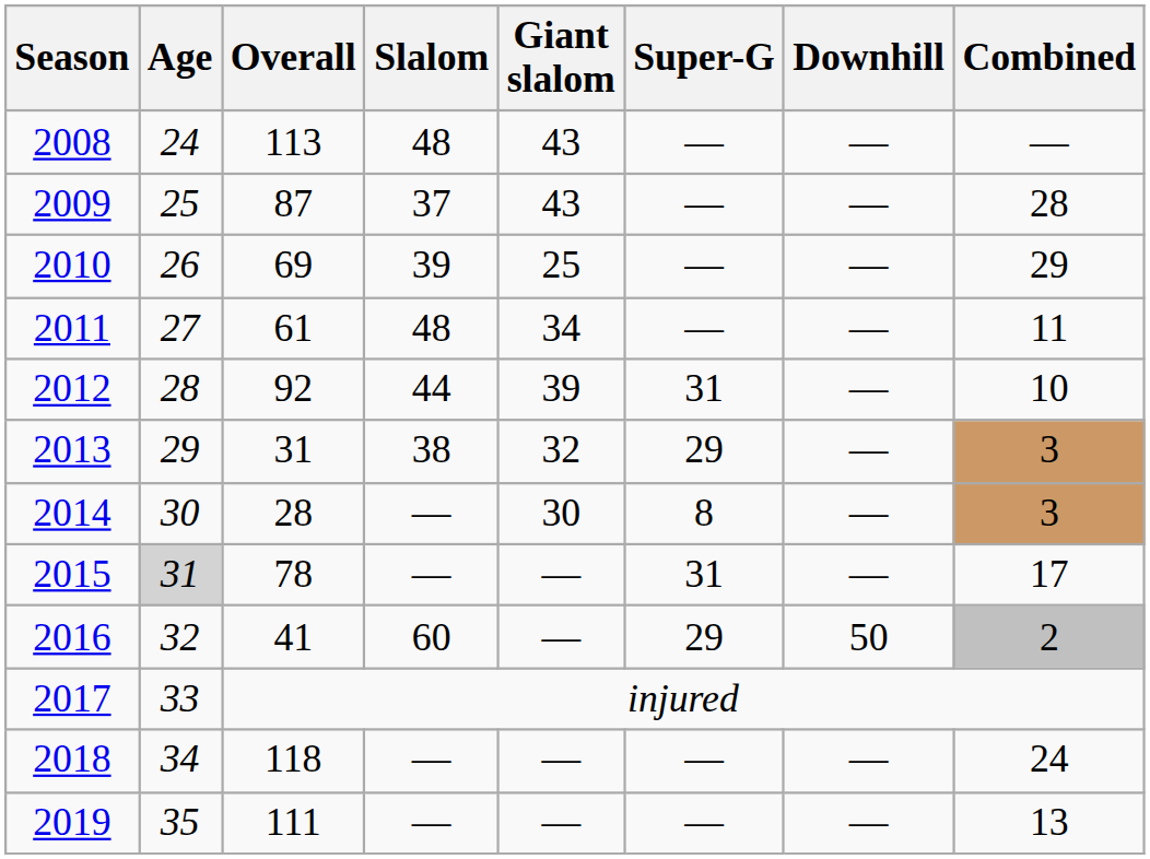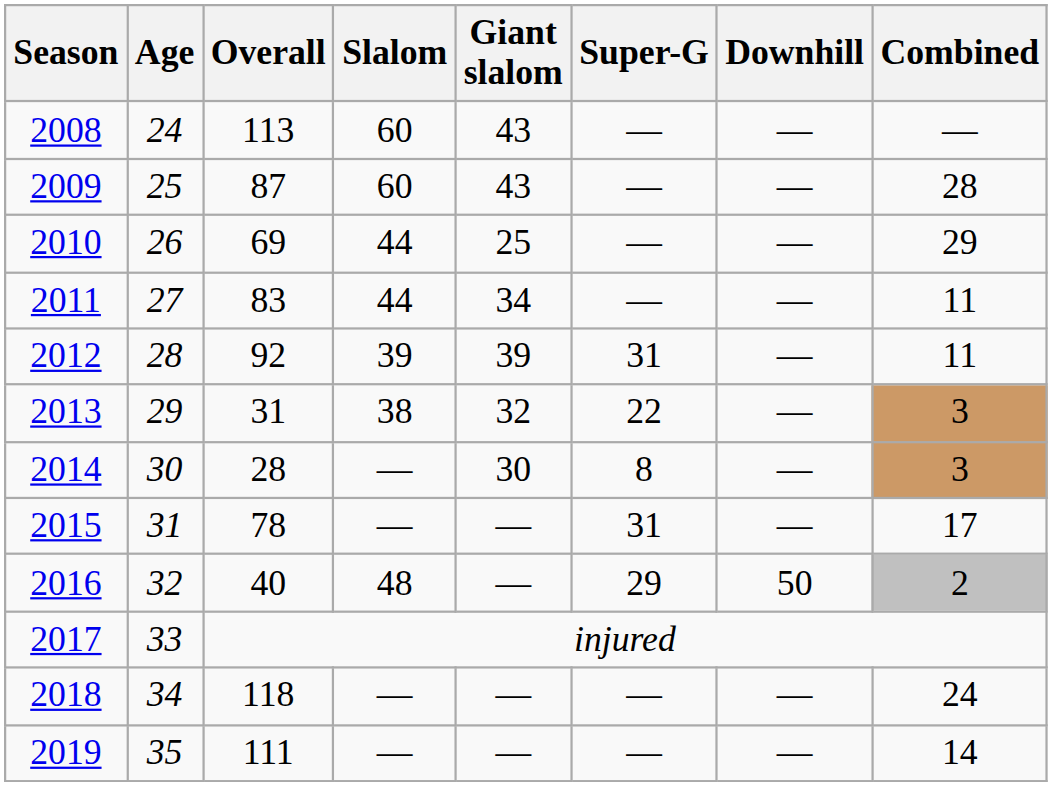2008 | Slalom: 48 -> 60
2009 | Slalom: 37 -> 60
2010 | Slalom: 39 -> 44
2011 | Overall: 61 -> 83
2011 | Slalom: 48 -> 44
2012 | Slalom: 44 -> 39
2012 | Combined: 10 -> 11
2013 | Super-G: 29 -> 22
2015 | Age: lightgrey background -> no background
2016 | Overall: 41 -> 40
2016 | Slalom: 60 -> 48
2019 | Combined: 13 -> 14
